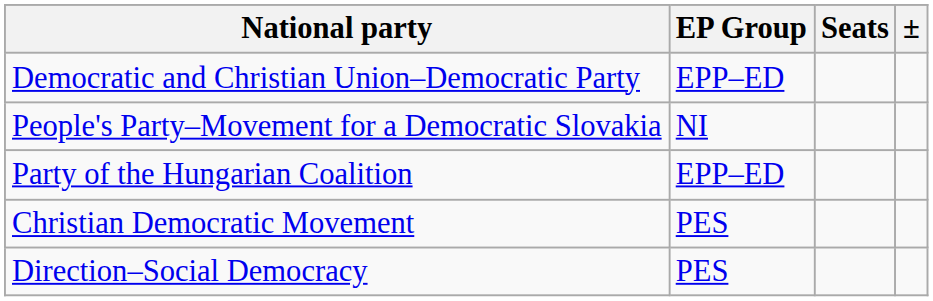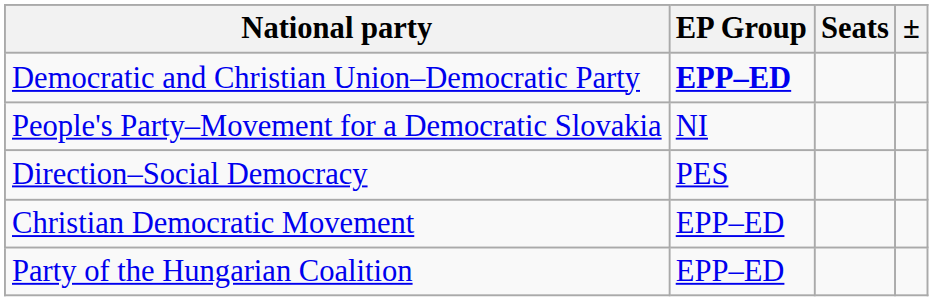Democratic and Christian Union–Democratic Party | EP Group: normal -> bold
rows swapped: Direction–Social Democracy <-> Party of the Hungarian Coalition
Christian Democratic Movement | EP Group: PES -> EPP–ED
